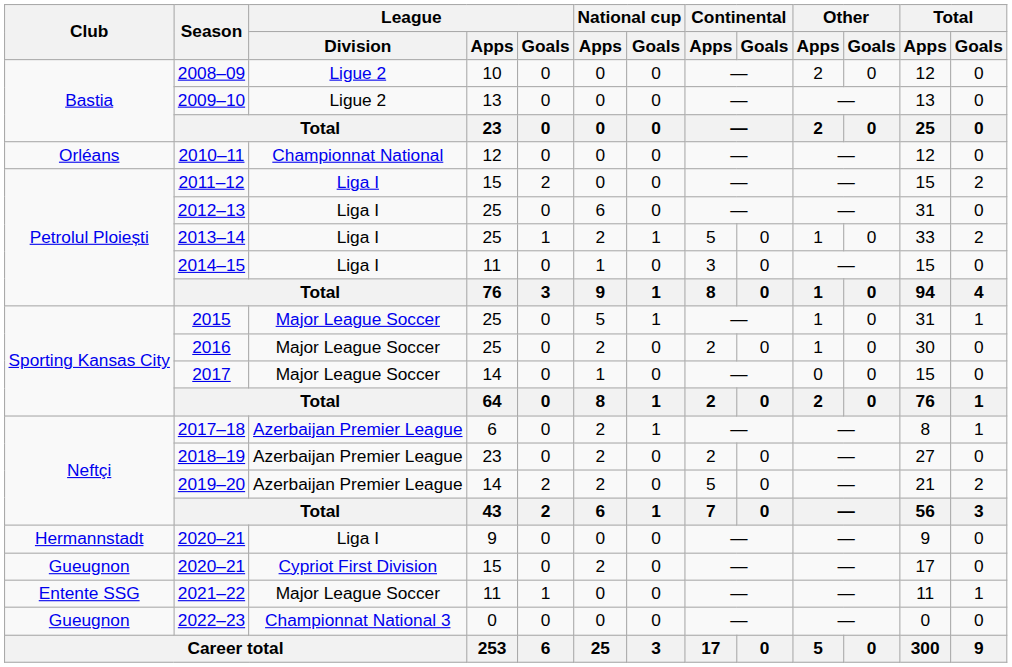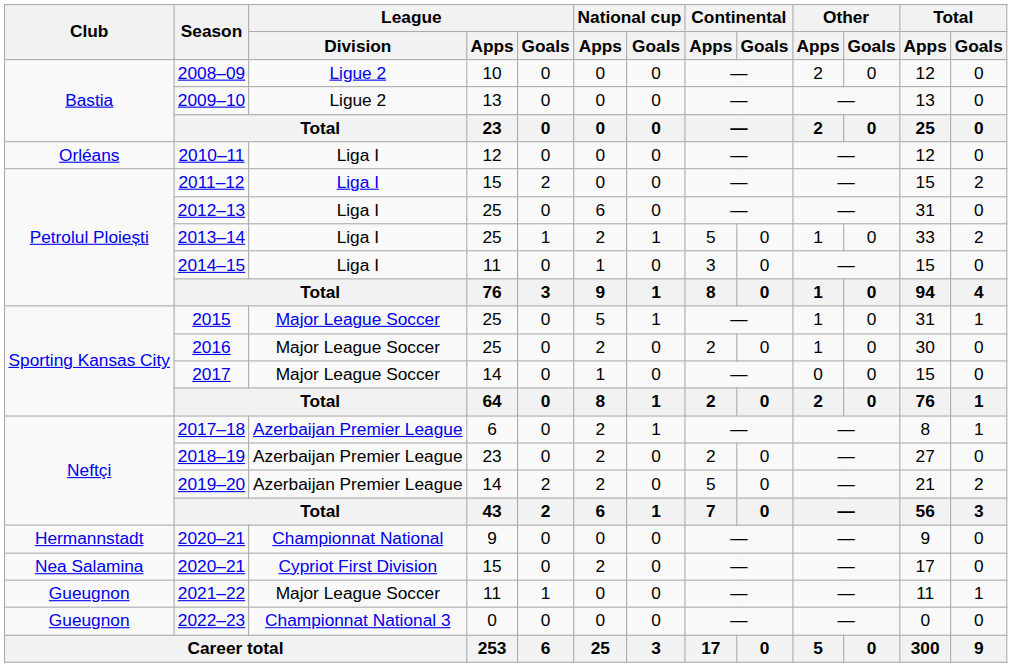2010–11 | League / Division: Championnat National -> Liga I
2020–21 / 9 | League / Division: Liga I -> Championnat National
2020–21 / 15 | Club: Gueugnon -> Nea Salamina
2021–22 | Club: Entente SSG -> Gueugnon
